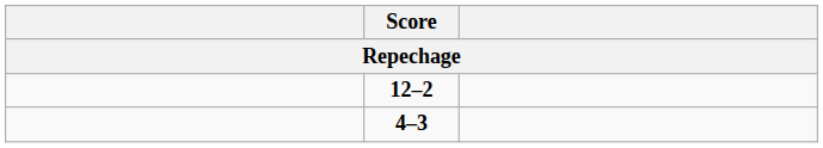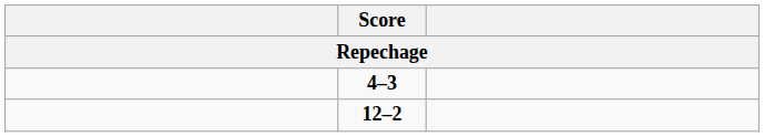rows swapped: 4–3 <-> 12–2
